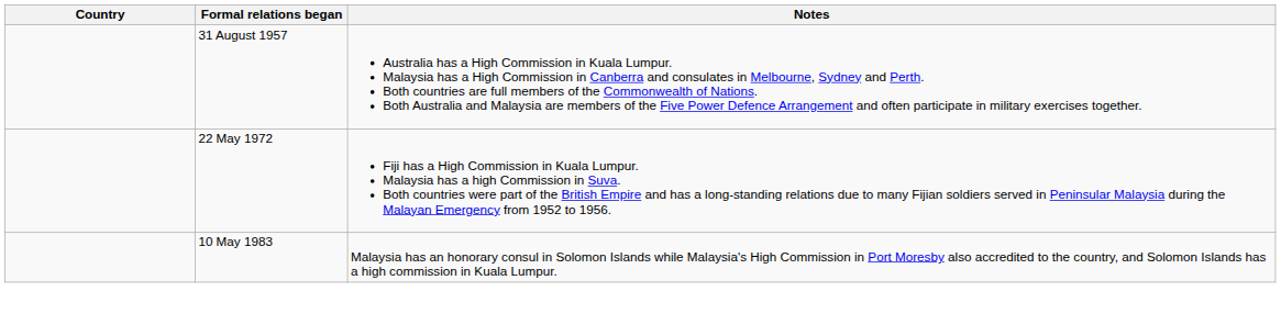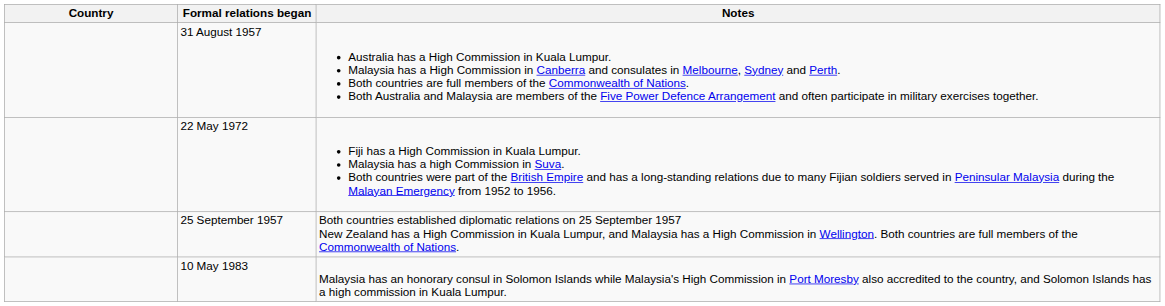+ row: 25 September 1957 | Both countries established diplomatic relations on 25 September 1957 New Zealand has a High Commission in Kuala Lumpur, and Malaysia has a High Commission in Wellington. Both countries are full members of the Commonwealth of Nations.
